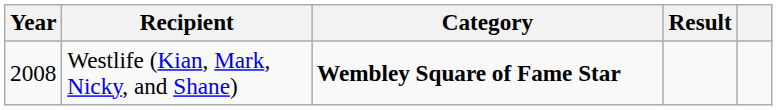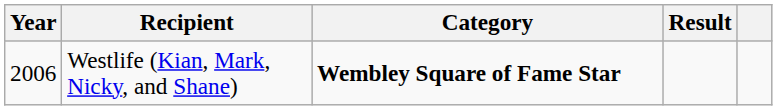Westlife (Kian, Mark, Nicky, and Shane) | Year: 2008 -> 2006
